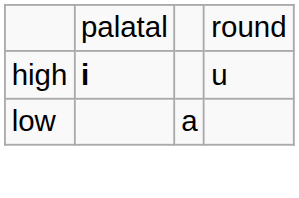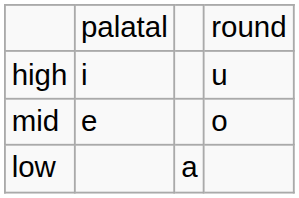high | column 2: bold -> normal
+ row: mid | e | o
